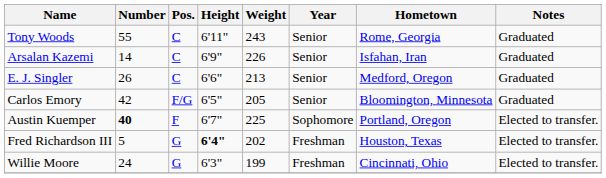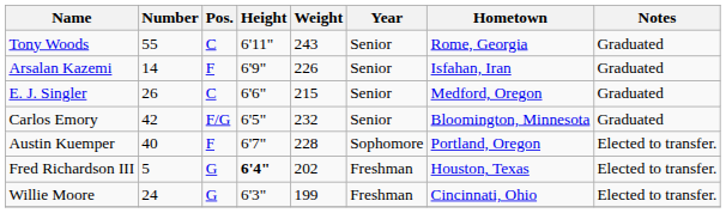Arsalan Kazemi | Pos.: C -> F
E. J. Singler | Weight: 213 -> 215
Carlos Emory | Weight: 205 -> 232
Austin Kuemper | Number: bold -> normal
Austin Kuemper | Weight: 225 -> 228
